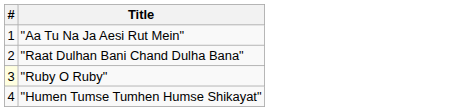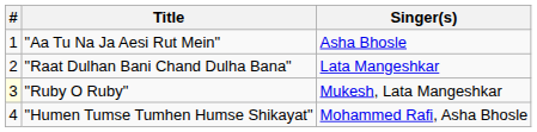+ column: Singer(s) | Asha Bhosle | Lata Mangeshkar | Mukesh, Lata Mangeshkar | Mohammed Rafi, Asha Bhosle
